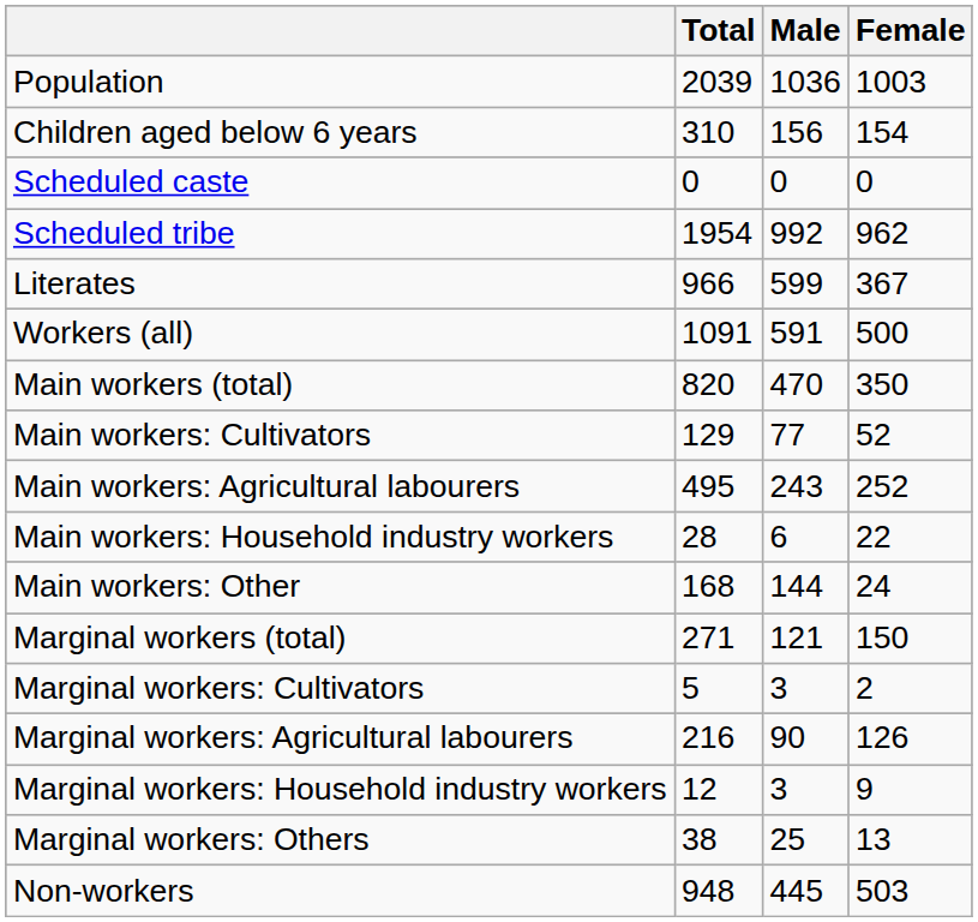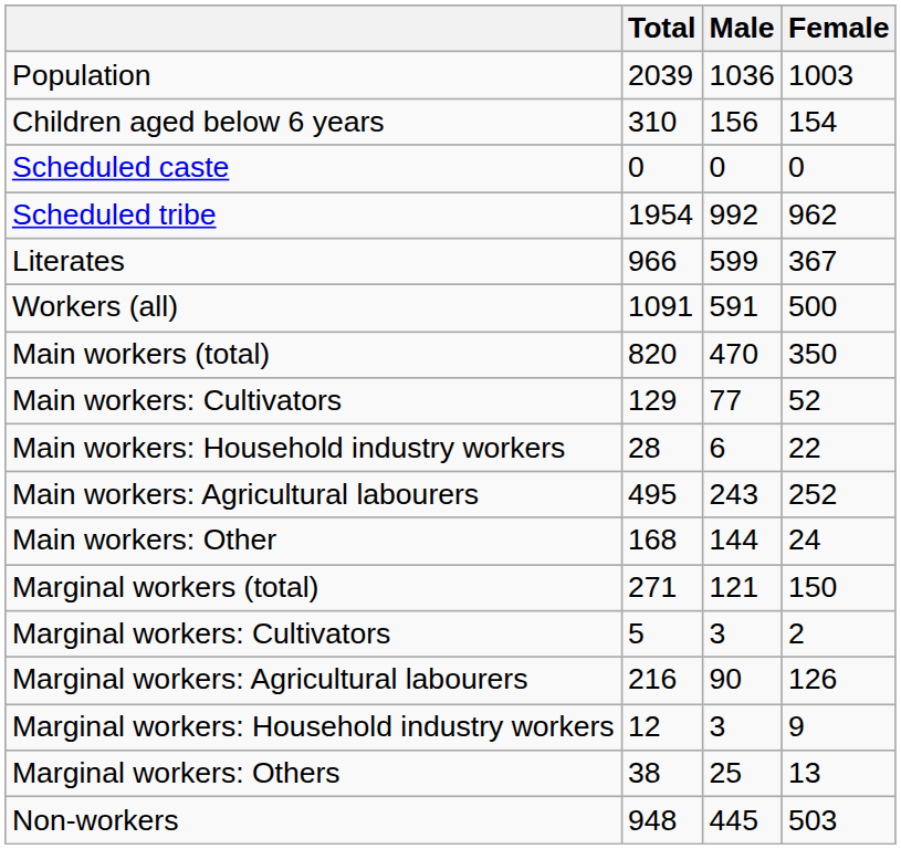rows swapped: Main workers: Agricultural labourers <-> Main workers: Household industry workers
